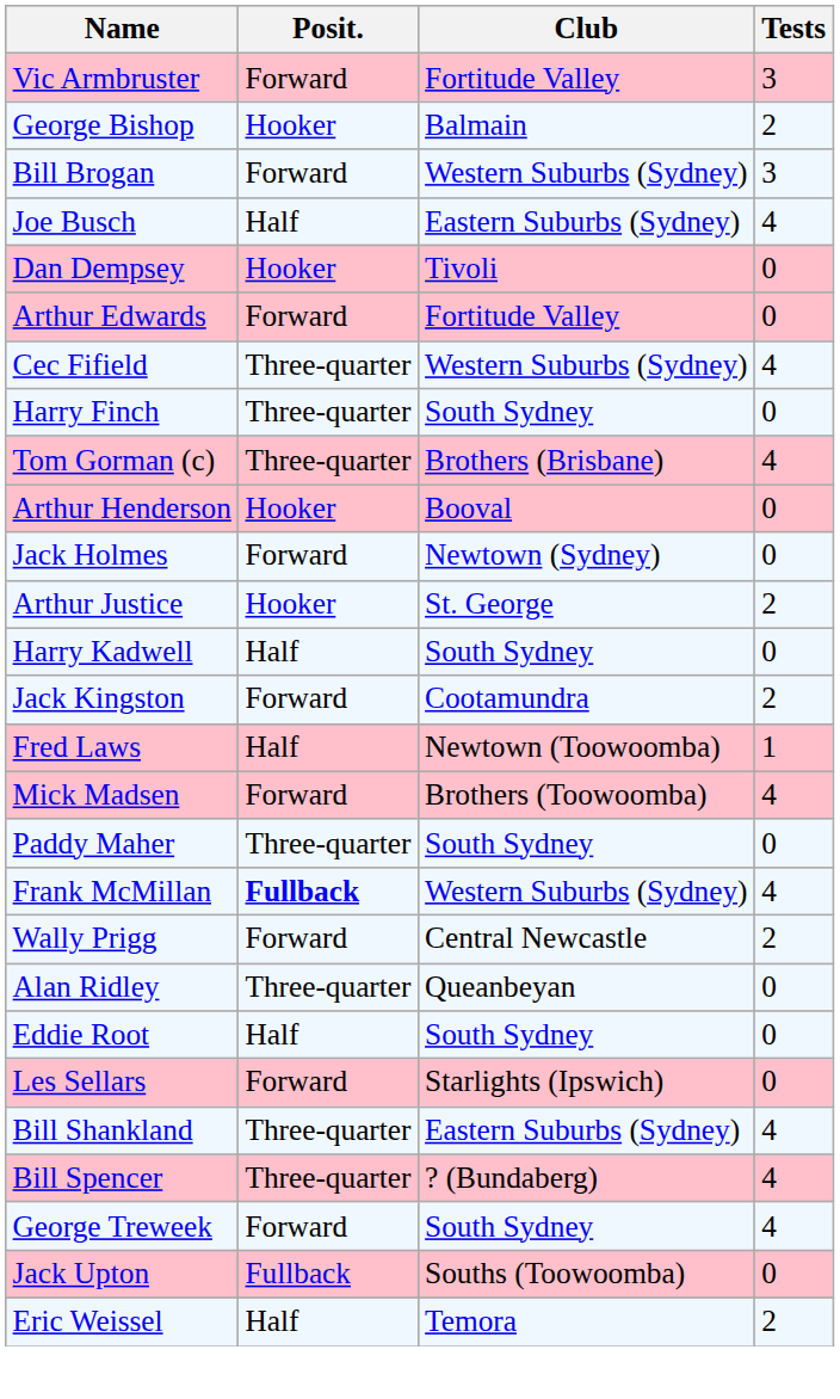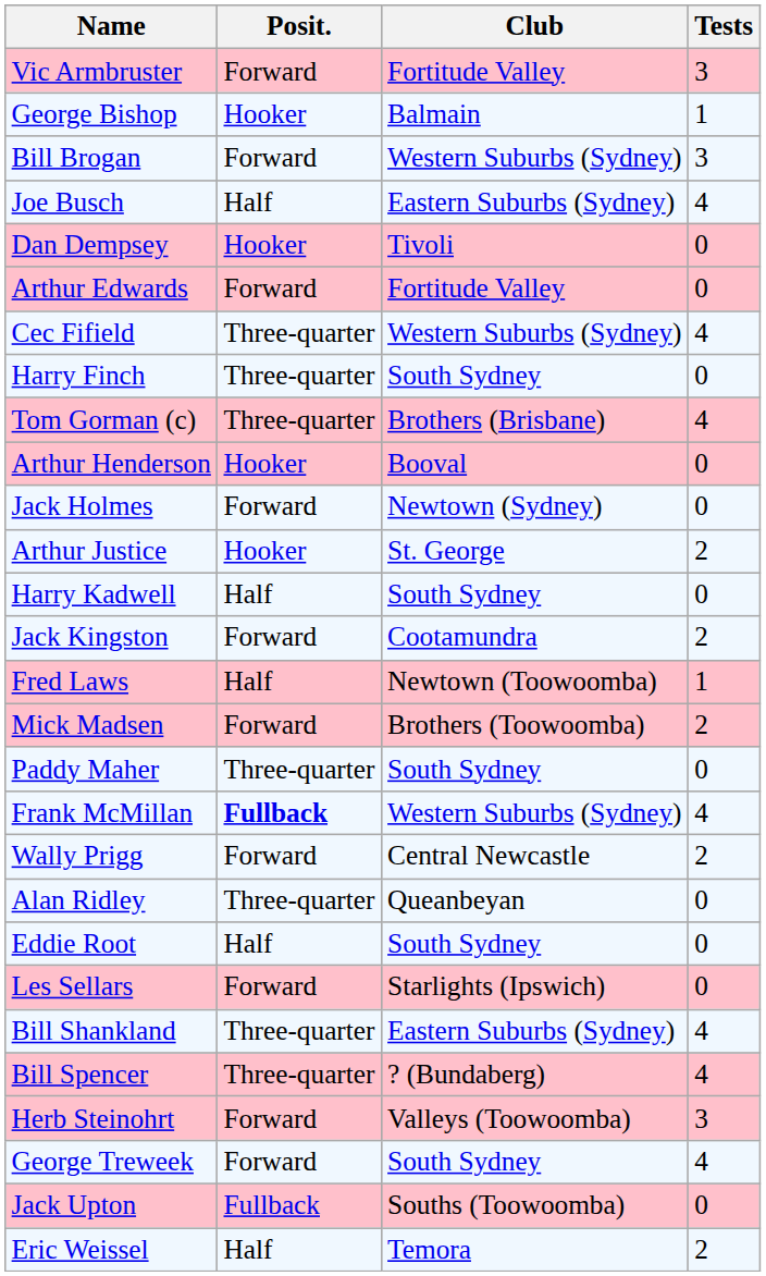George Bishop | Tests: 2 -> 1
Mick Madsen | Tests: 4 -> 2
+ row: Herb Steinohrt | Forward | Valleys (Toowoomba) | 3
